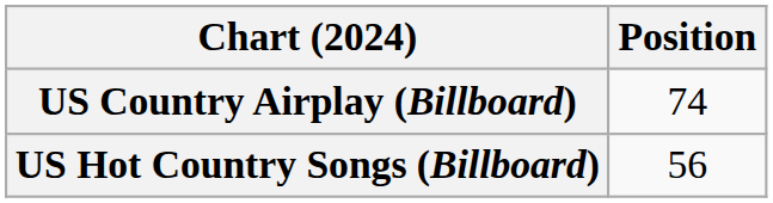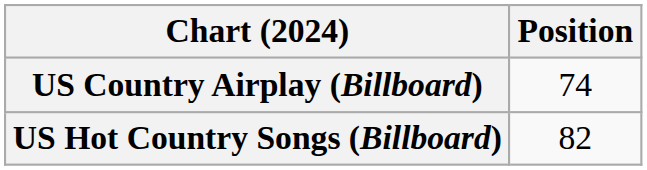US Hot Country Songs (Billboard) | Position: 56 -> 82
